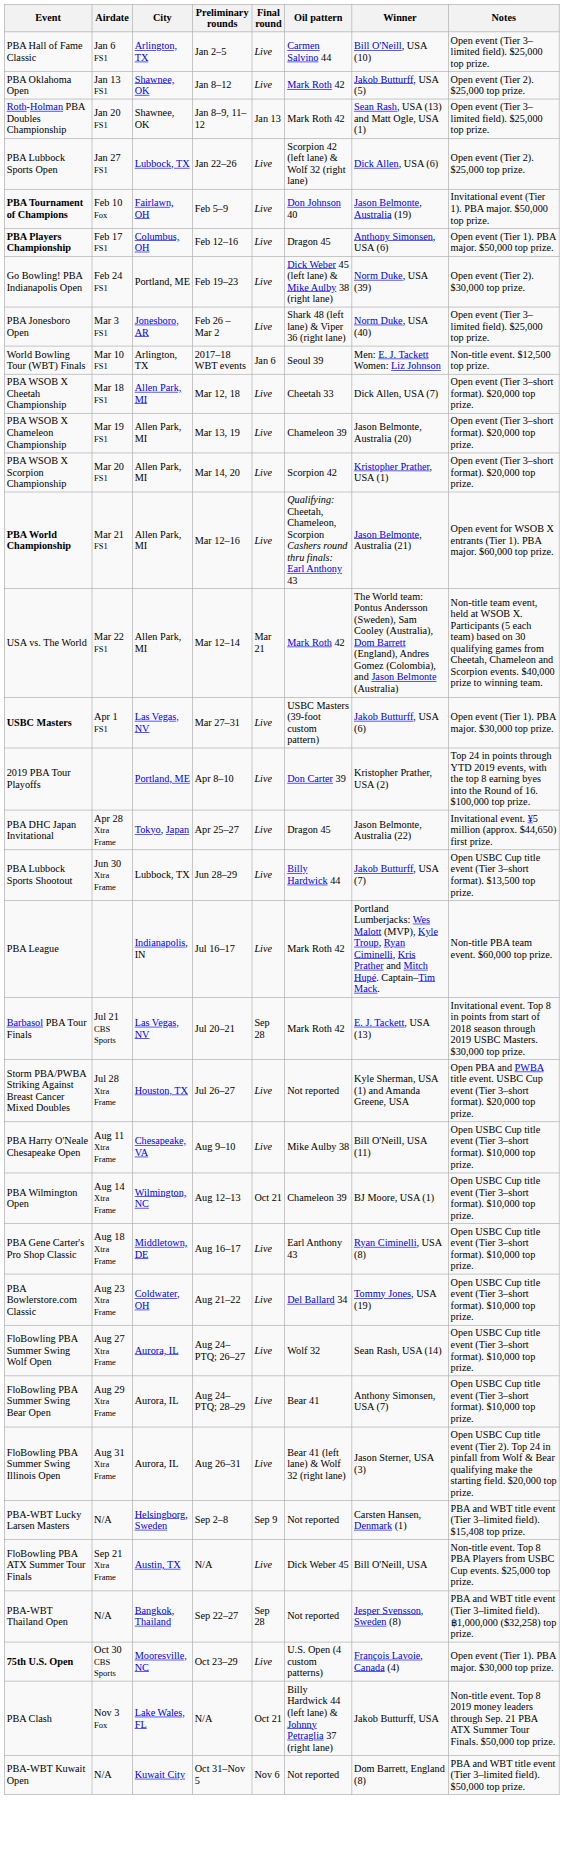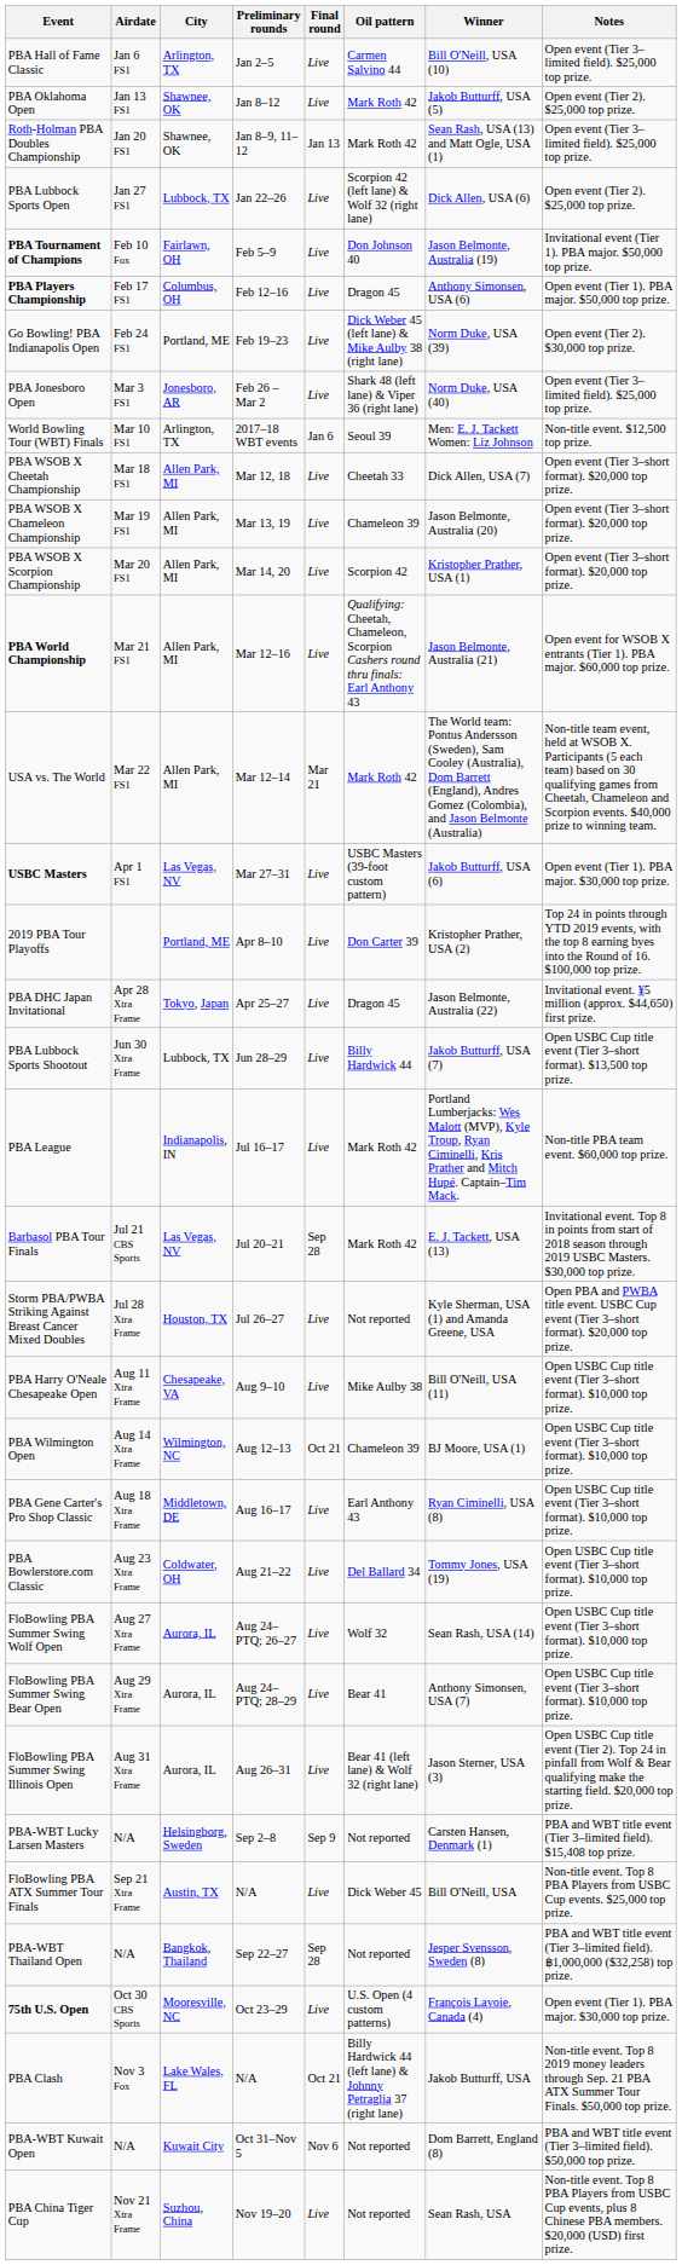+ row: PBA China Tiger Cup | Nov 21 Xtra Frame | Suzhou, China | Nov 19–20 | Live | Not reported | Sean Rash, USA | Non-title event. Top 8 PBA Players from USBC Cup events, plus 8 Chinese PBA members. $20,000 (USD) first prize.
